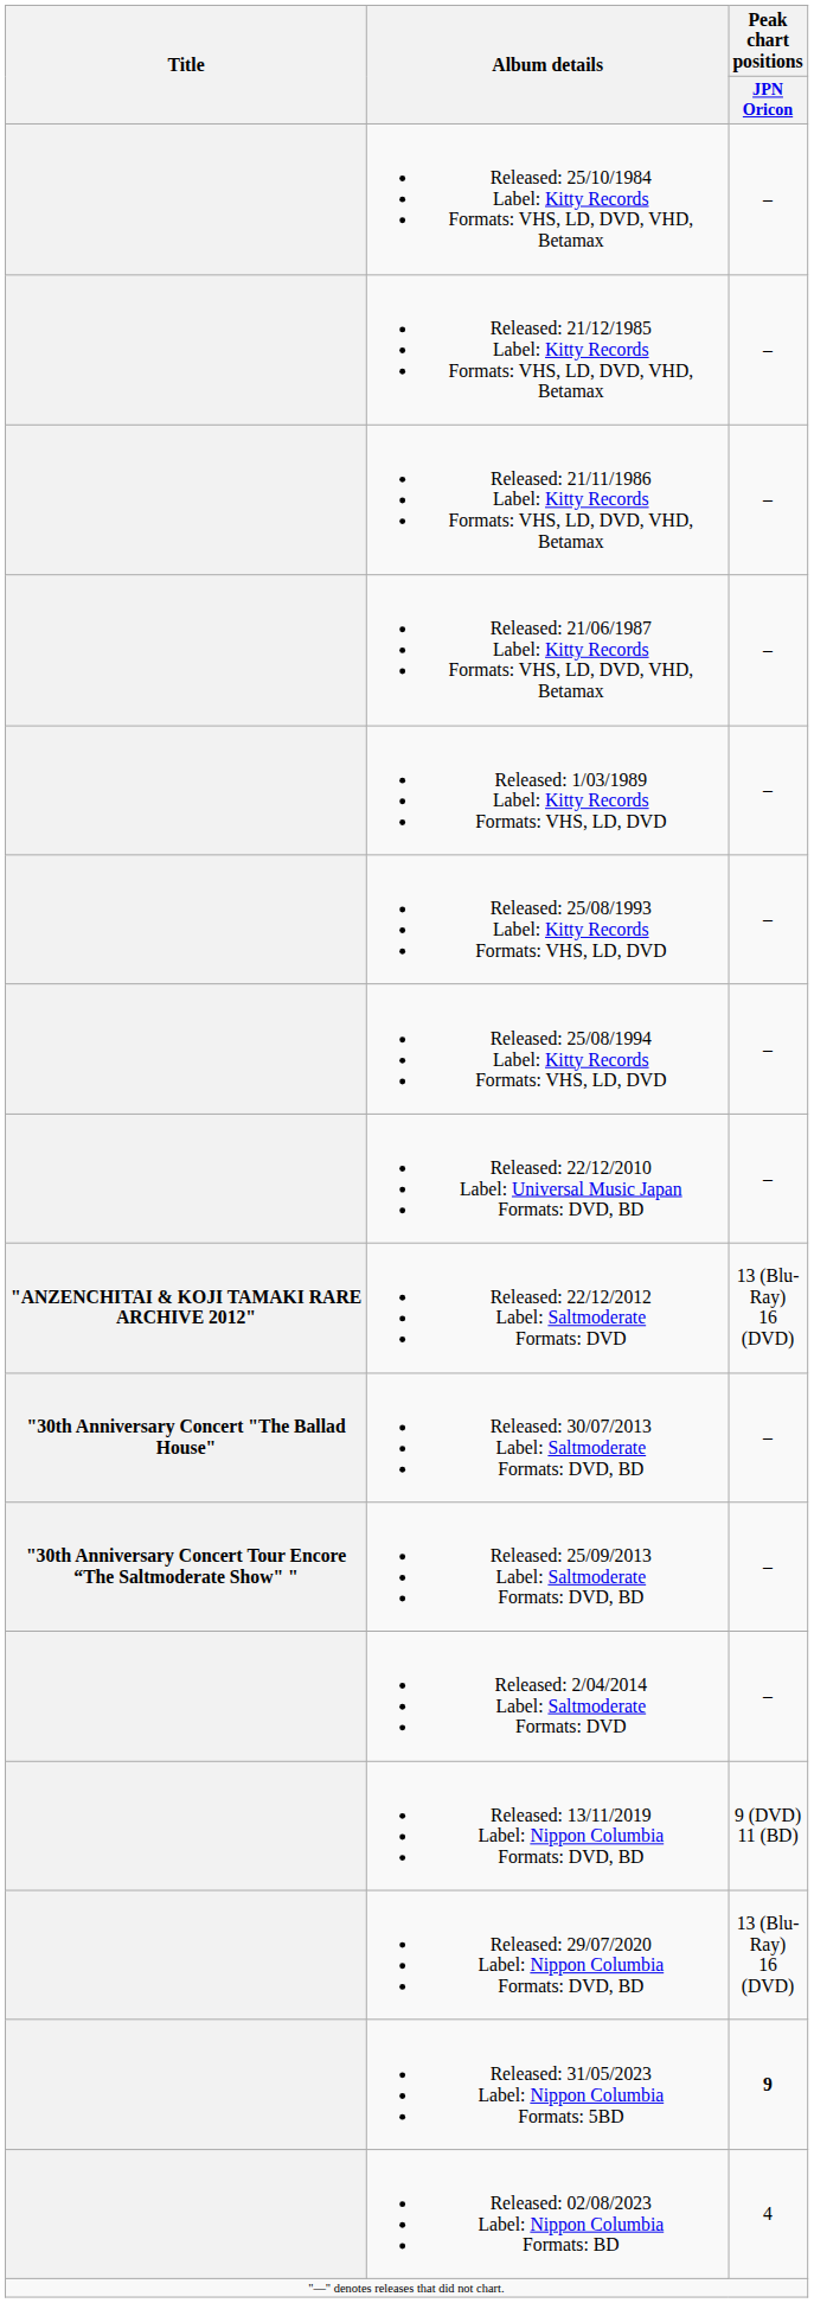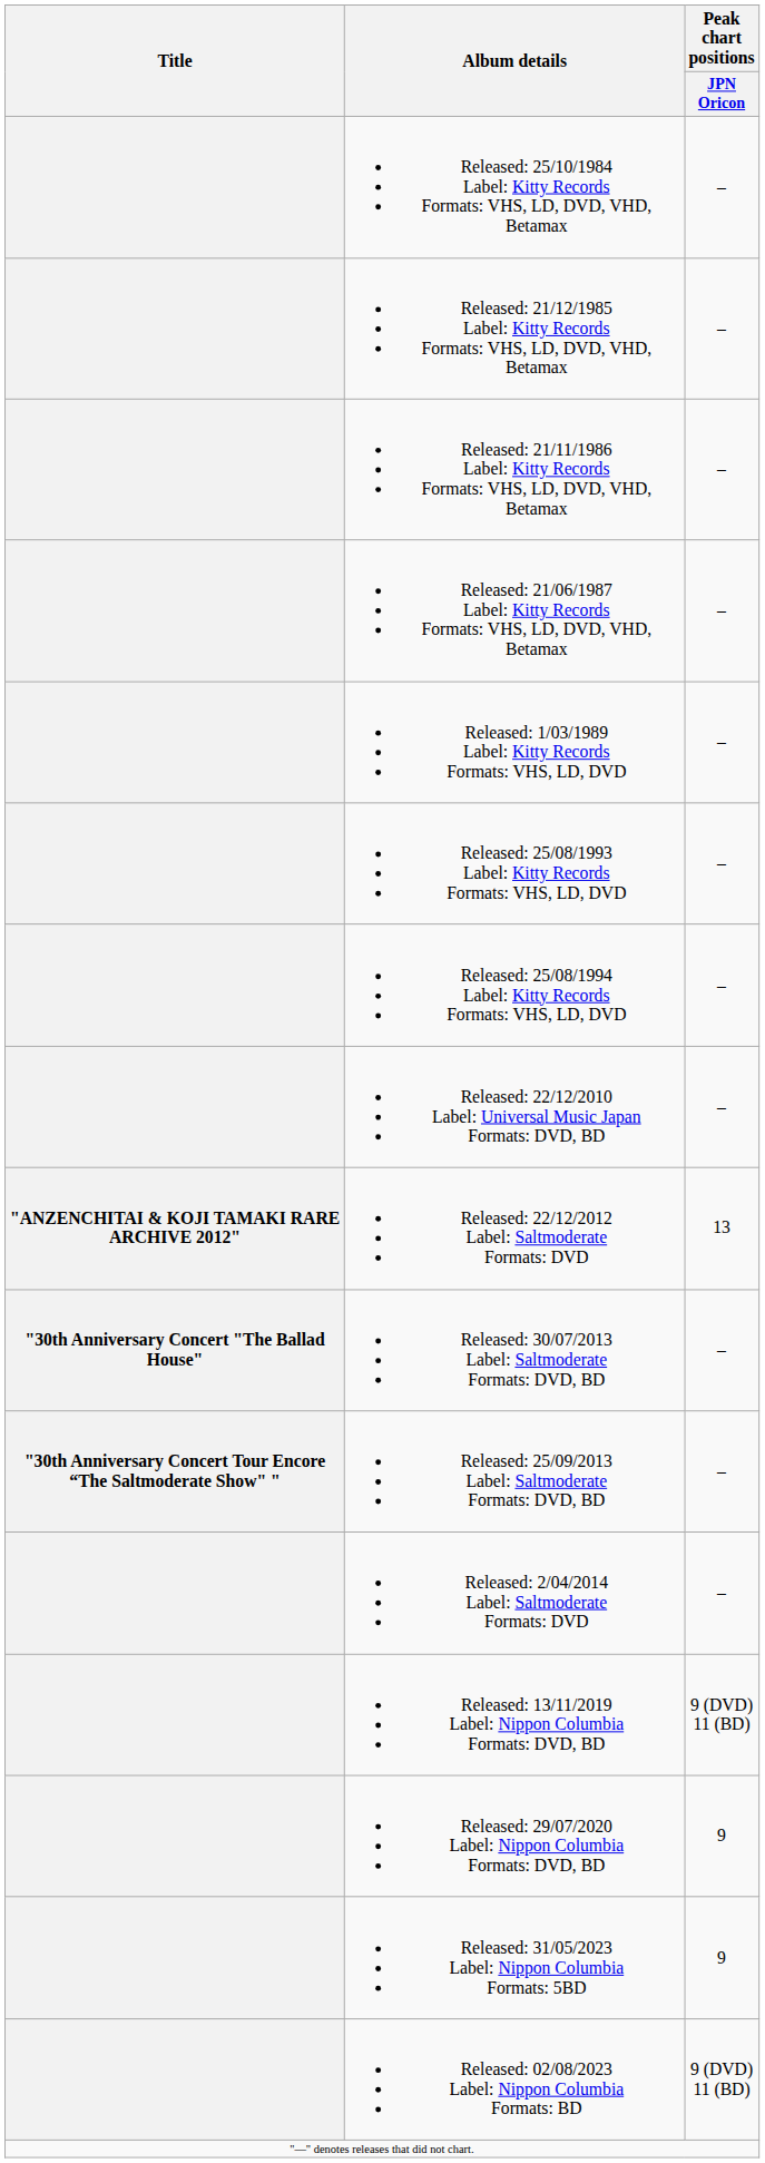Released: 22/12/2012 Label: Saltmoderate Formats: DVD | Peak chart positions / JPN Oricon: 13 (Blu-Ray) 16 (DVD) -> 13
Released: 29/07/2020 Label: Nippon Columbia Formats: DVD, BD | Peak chart positions / JPN Oricon: 13 (Blu-Ray) 16 (DVD) -> 9
Released: 31/05/2023 Label: Nippon Columbia Formats: 5BD | Peak chart positions / JPN Oricon: bold -> normal
Released: 02/08/2023 Label: Nippon Columbia Formats: BD | Peak chart positions / JPN Oricon: 4 -> 9 (DVD) 11 (BD)
